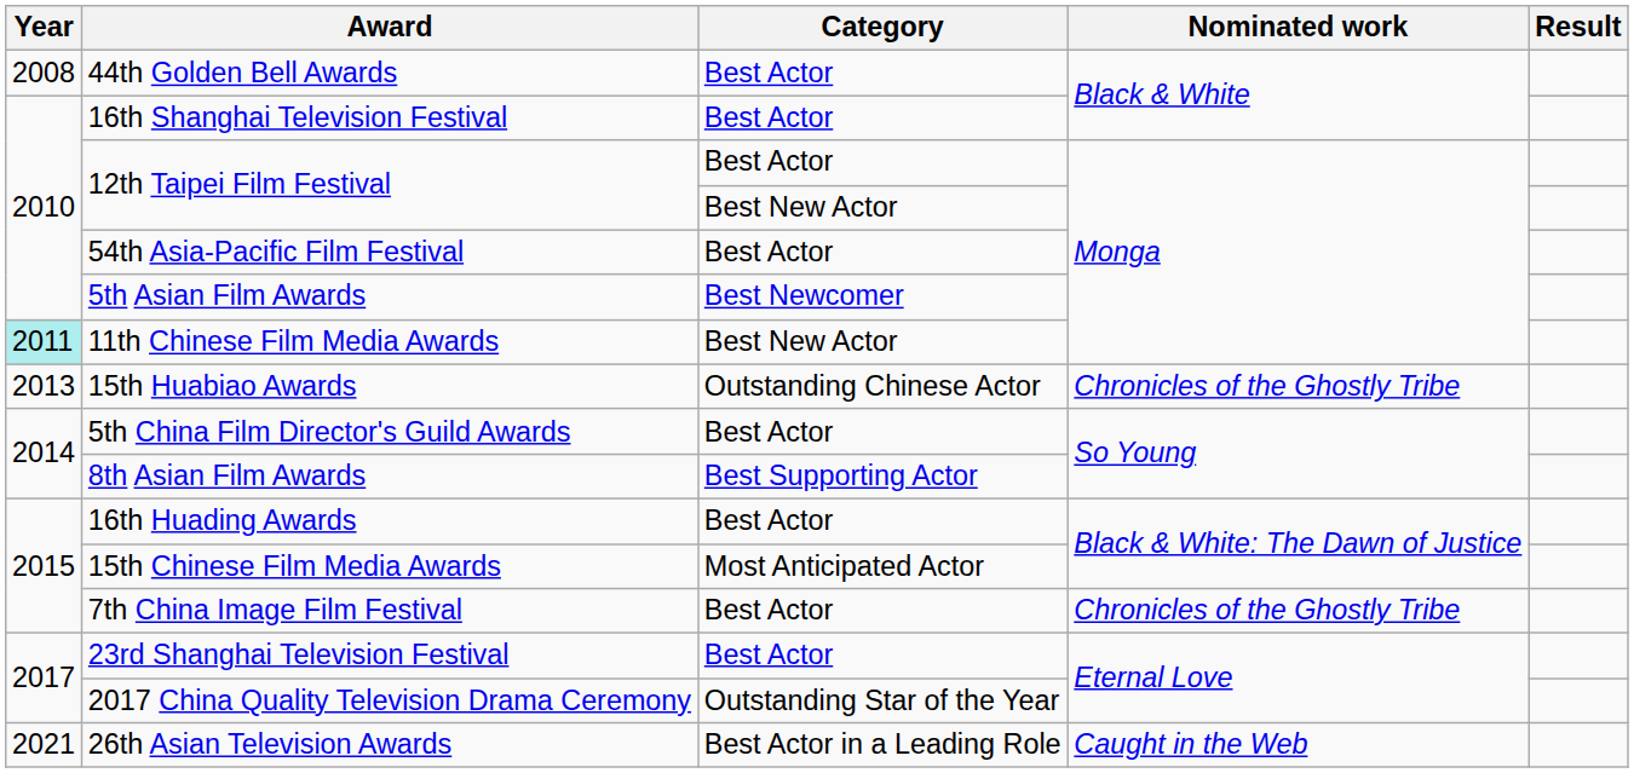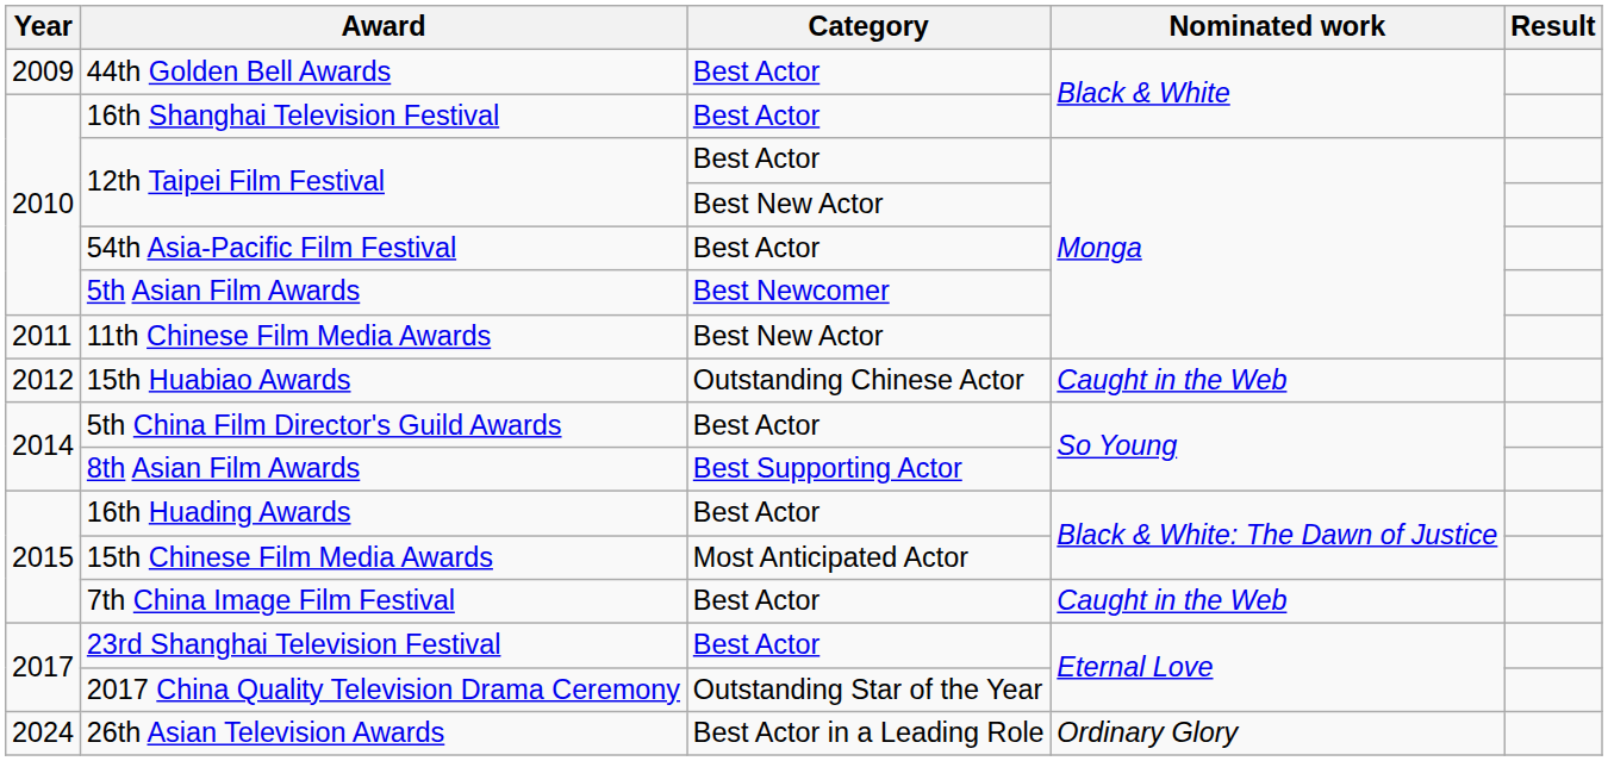44th Golden Bell Awards | Year: 2008 -> 2009
11th Chinese Film Media Awards | Year: paleturquoise background -> no background
15th Huabiao Awards | Year: 2013 -> 2012
15th Huabiao Awards | Nominated work: Chronicles of the Ghostly Tribe -> Caught in the Web
7th China Image Film Festival | Nominated work: Chronicles of the Ghostly Tribe -> Caught in the Web
26th Asian Television Awards | Year: 2021 -> 2024
26th Asian Television Awards | Nominated work: Caught in the Web -> Ordinary Glory
